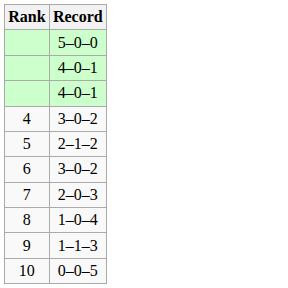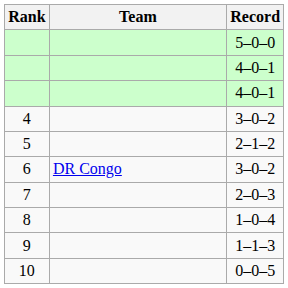+ column: Team | DR Congo
